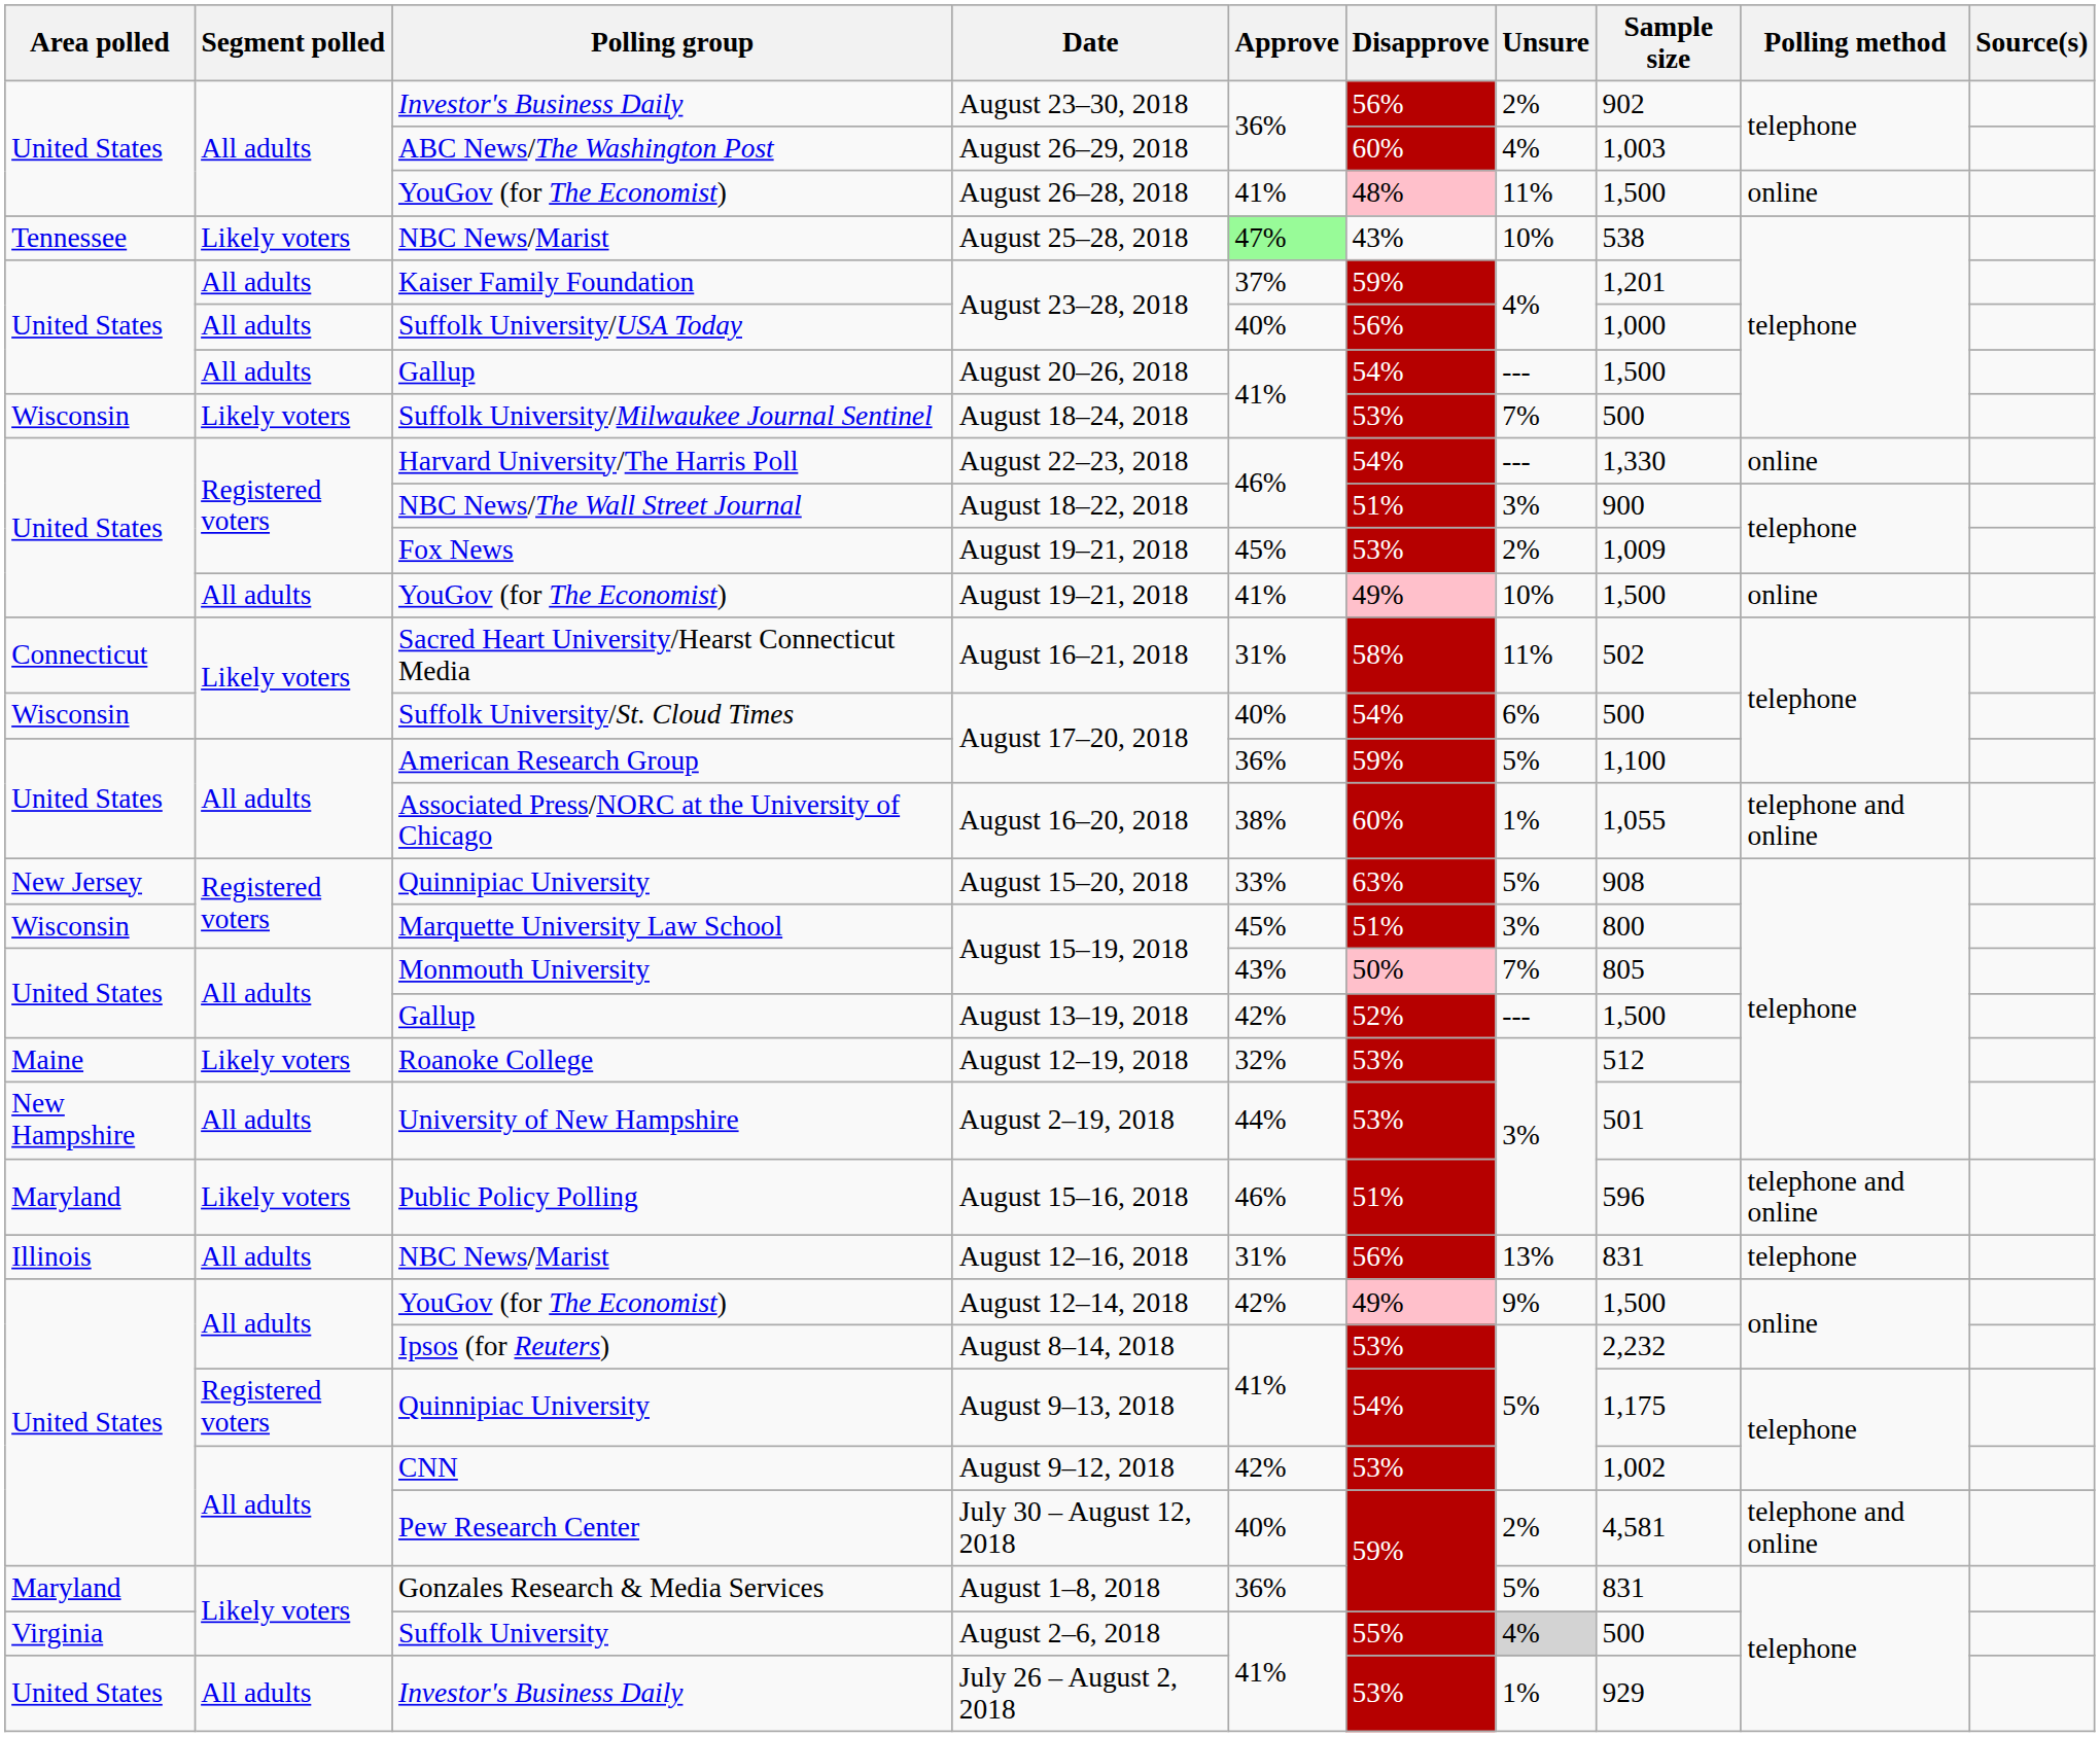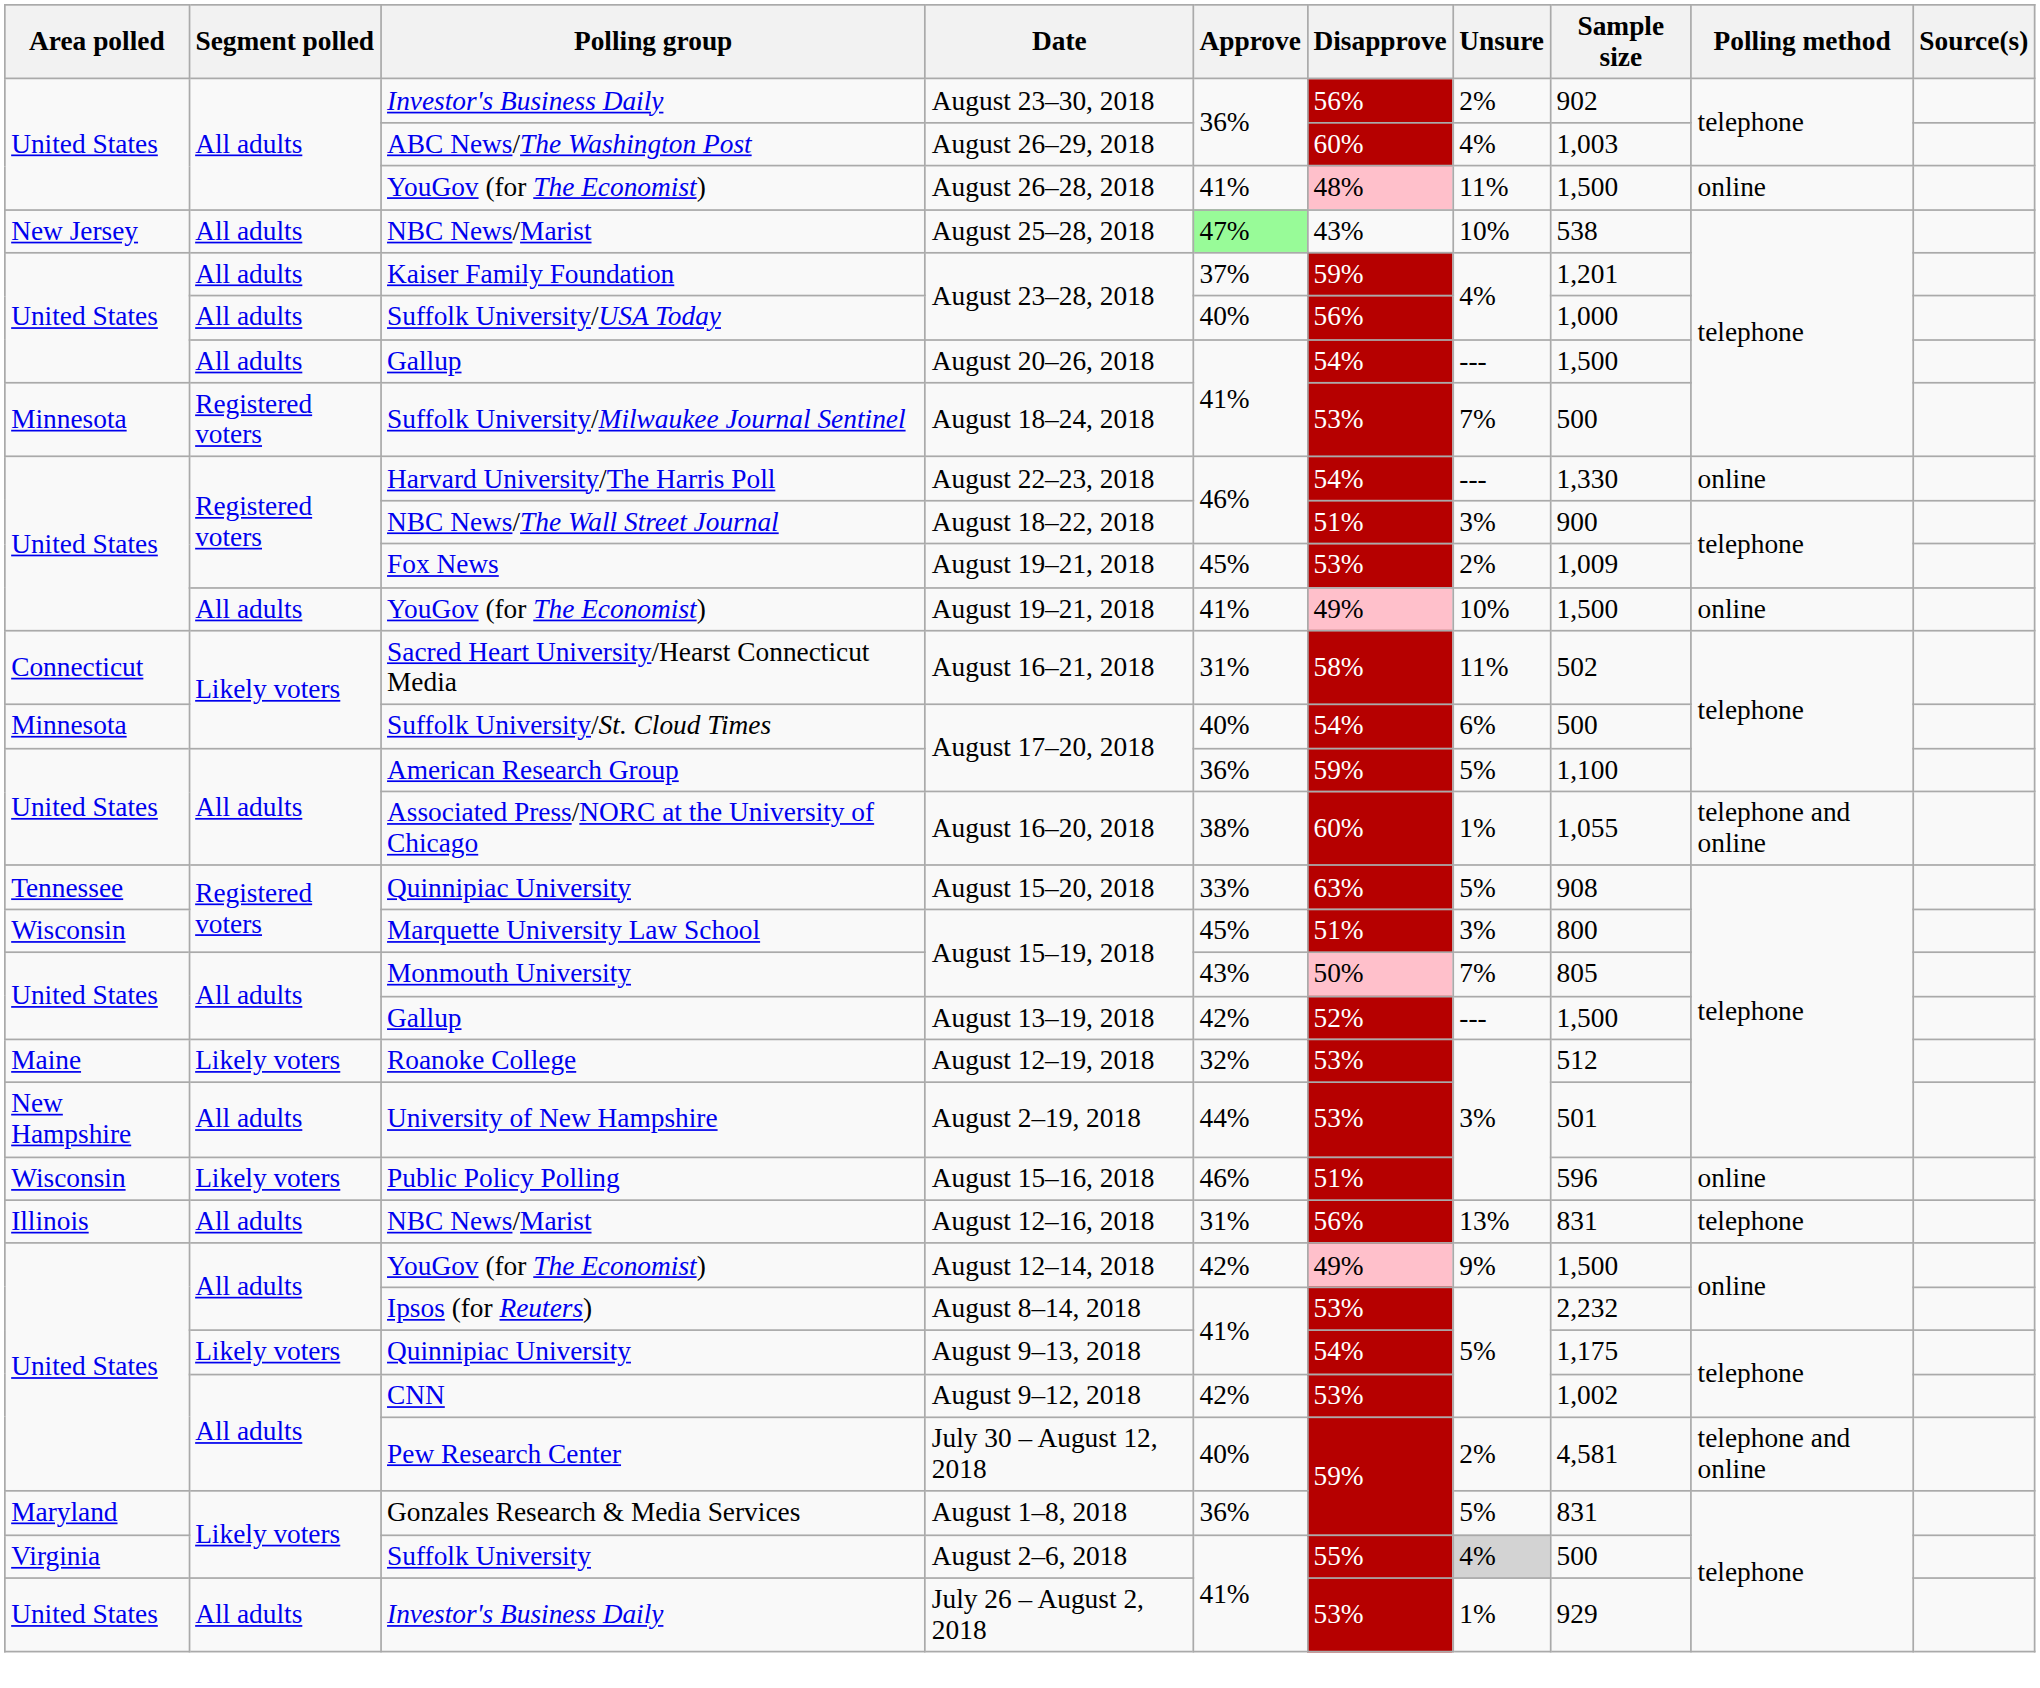August 25–28, 2018 | Area polled: Tennessee -> New Jersey
August 25–28, 2018 | Segment polled: Likely voters -> All adults
August 18–24, 2018 | Area polled: Wisconsin -> Minnesota
August 18–24, 2018 | Segment polled: Likely voters -> Registered voters
Suffolk University/St. Cloud Times / August 17–20, 2018 | Area polled: Wisconsin -> Minnesota
August 15–20, 2018 | Area polled: New Jersey -> Tennessee
August 15–16, 2018 | Area polled: Maryland -> Wisconsin
August 15–16, 2018 | Polling method: telephone and online -> online
August 9–13, 2018 | Segment polled: Registered voters -> Likely voters
